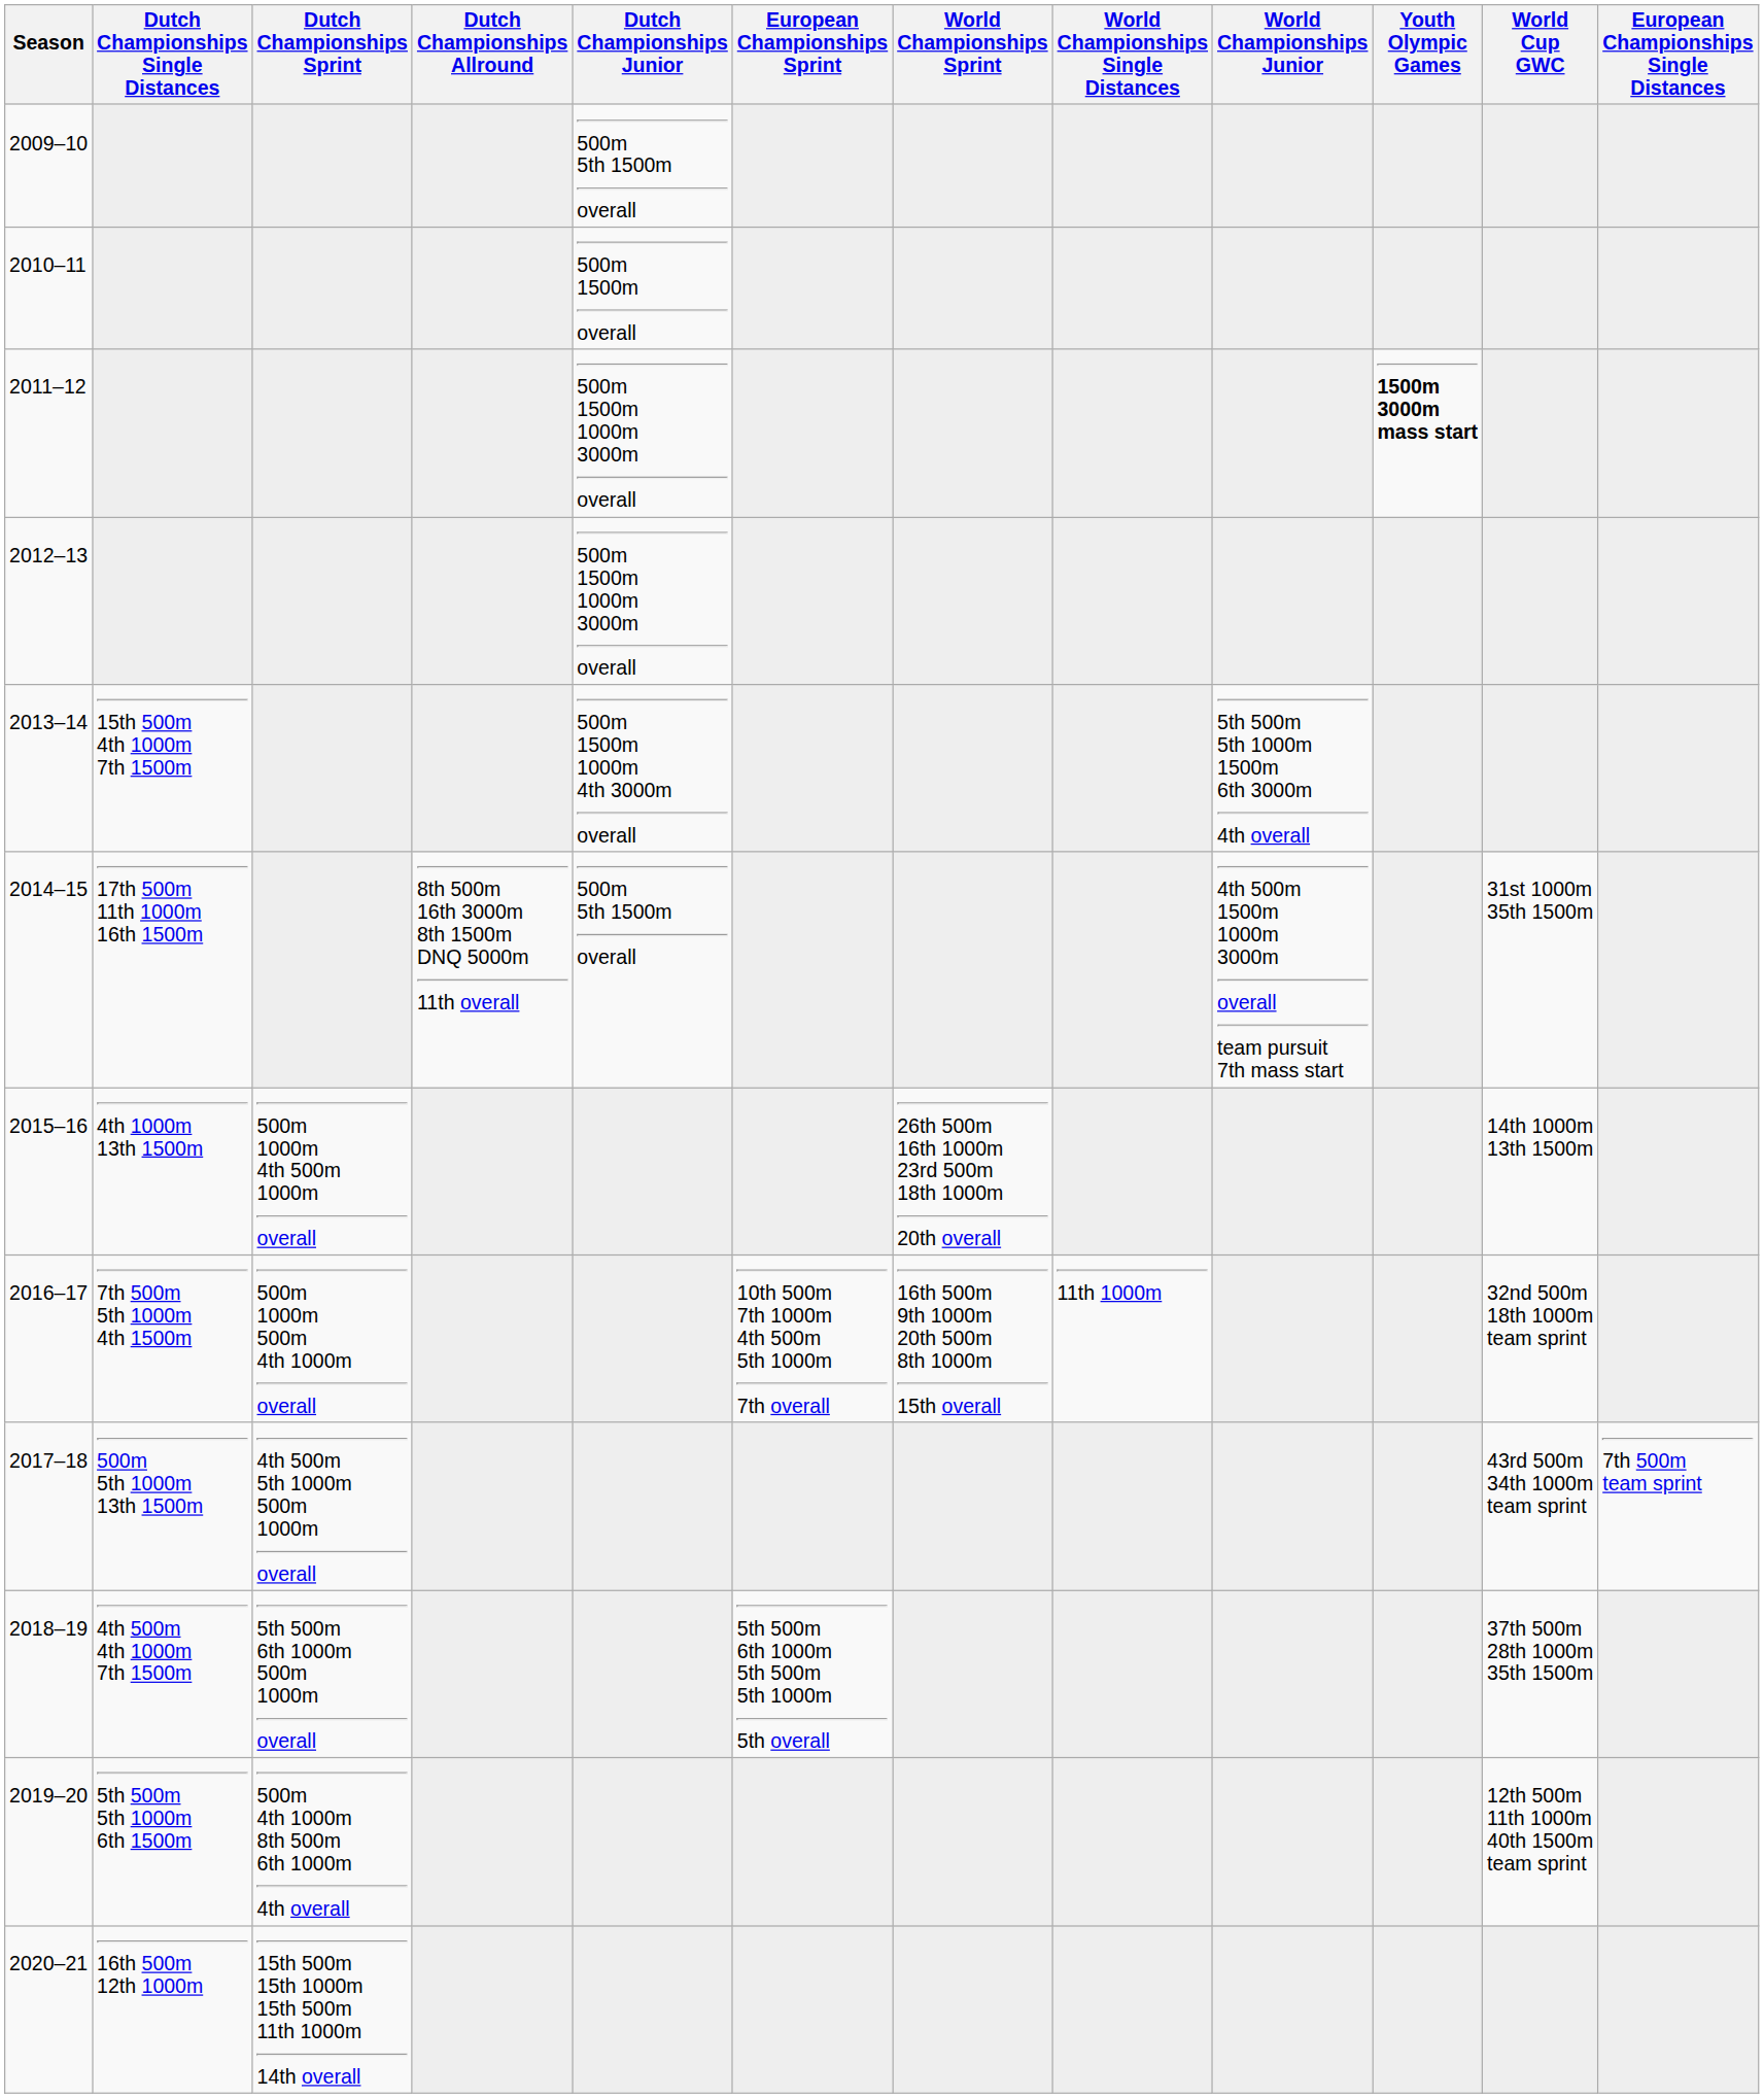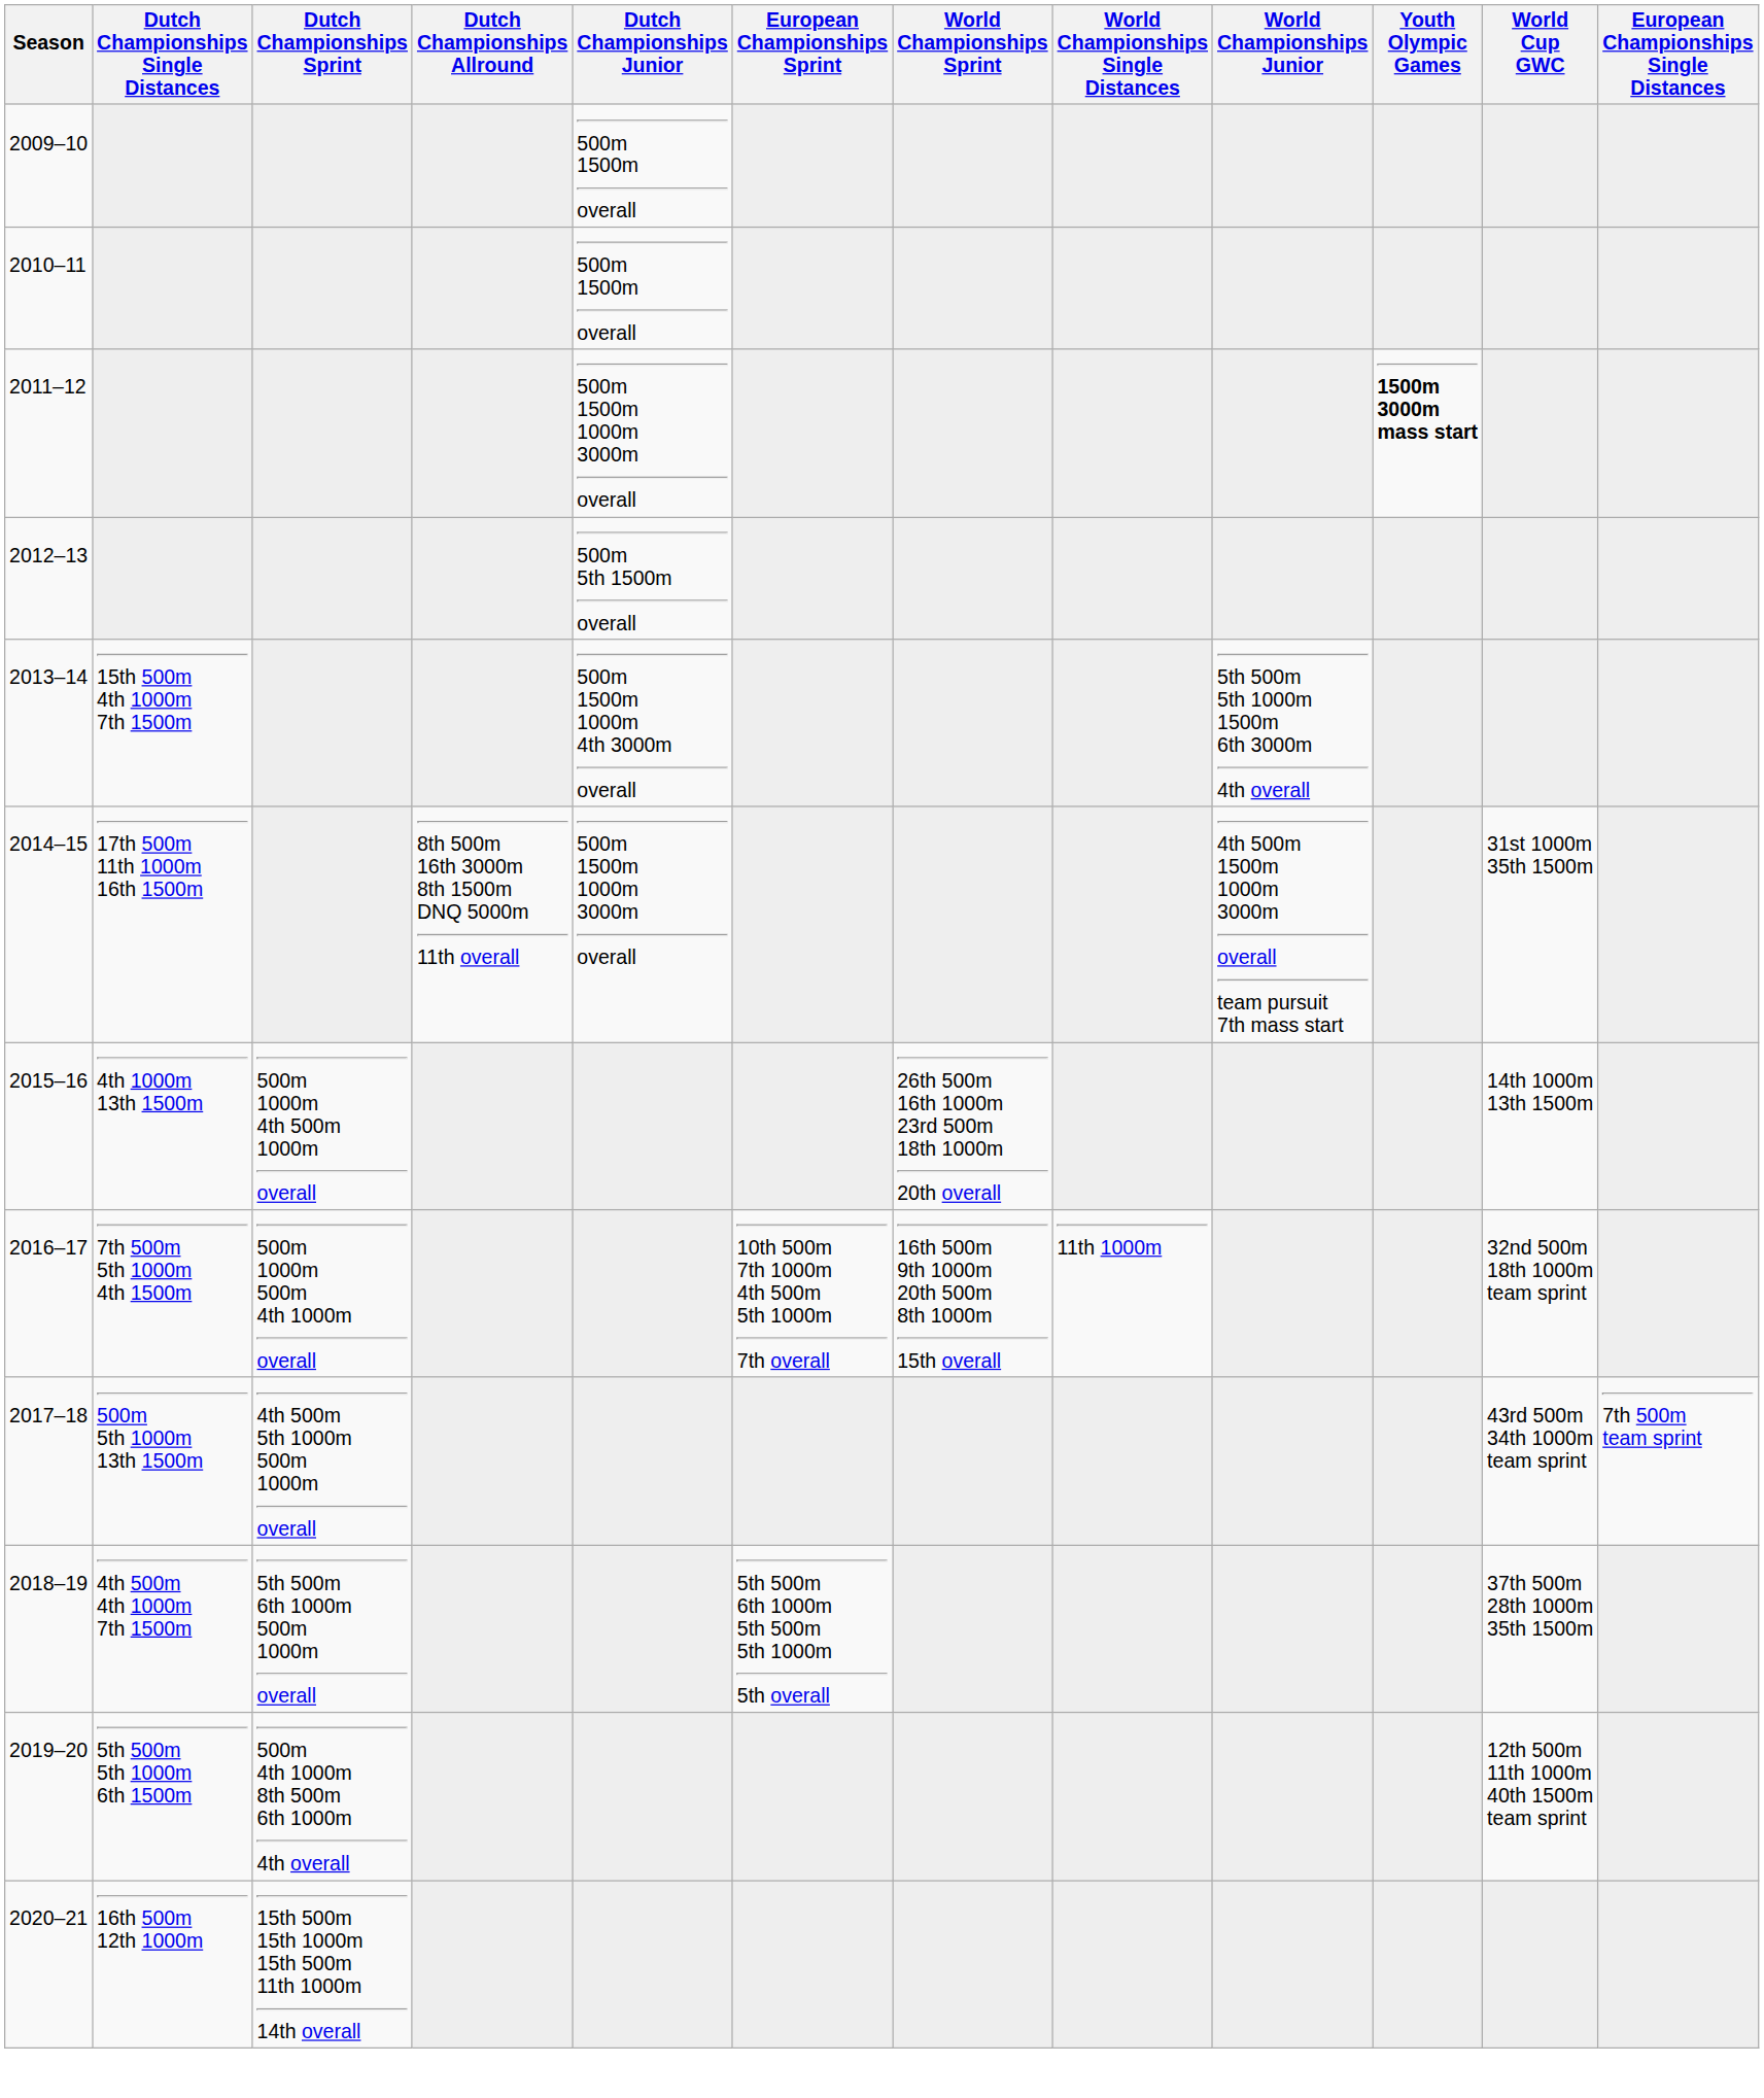2009–10 | Dutch Championships Junior: 500m 5th 1500m overall -> 500m 1500m overall
2012–13 | Dutch Championships Junior: 500m 1500m 1000m 3000m overall -> 500m 5th 1500m overall
2014–15 | Dutch Championships Junior: 500m 5th 1500m overall -> 500m 1500m 1000m 3000m overall
